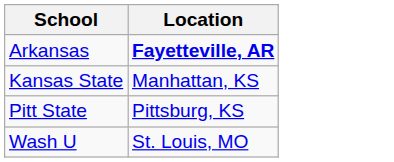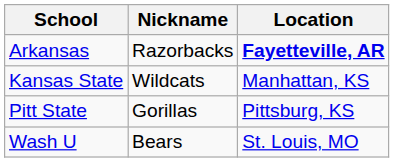+ column: Nickname | Razorbacks | Wildcats | Gorillas | Bears
